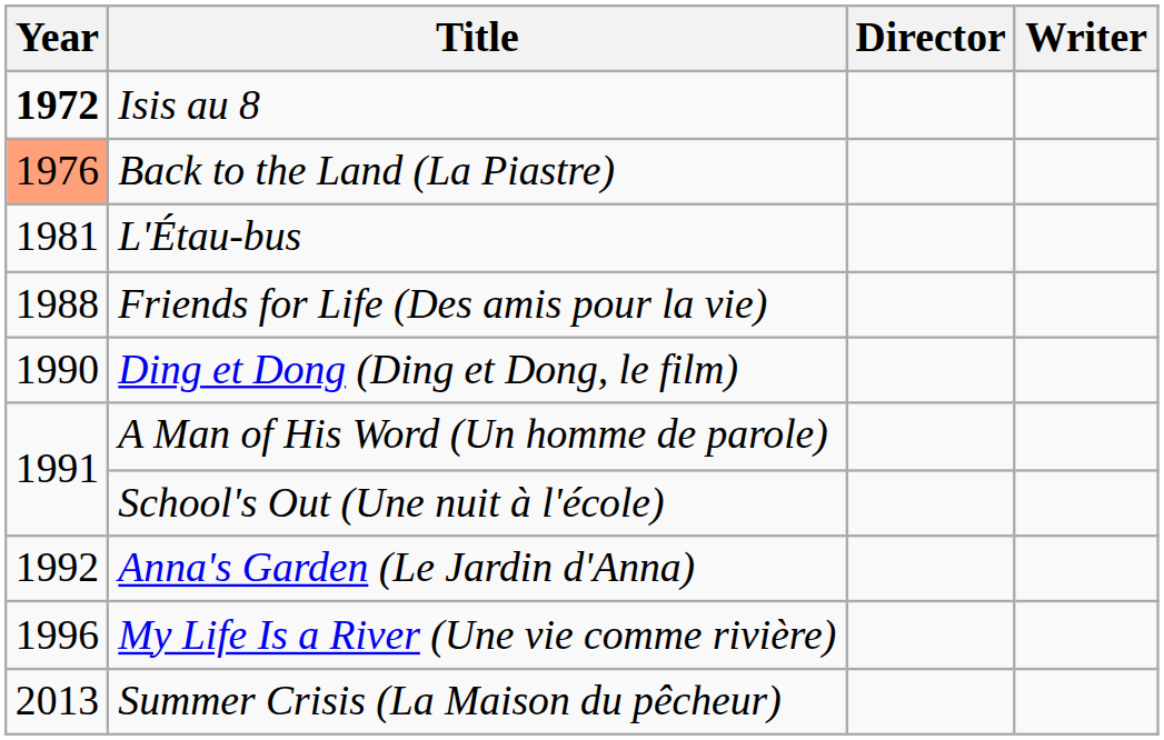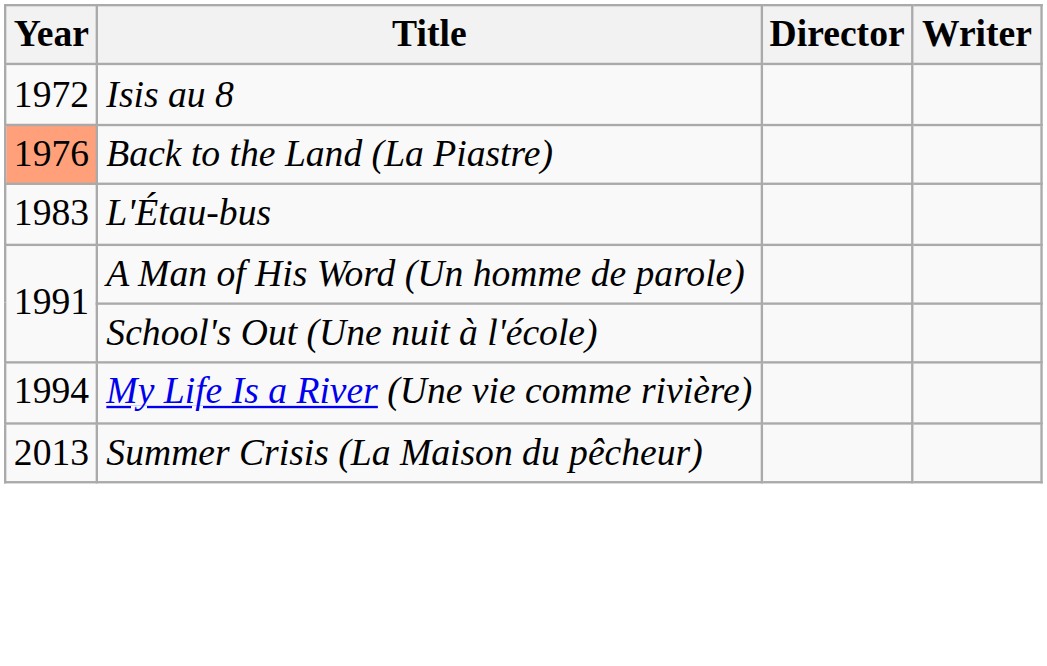Isis au 8 | Year: bold -> normal
L'Étau-bus | Year: 1981 -> 1983
- row: 1988 | Friends for Life (Des amis pour la vie)
- row: 1990 | Ding et Dong (Ding et Dong, le film)
- row: 1992 | Anna's Garden (Le Jardin d'Anna)
My Life Is a River (Une vie comme rivière) | Year: 1996 -> 1994
